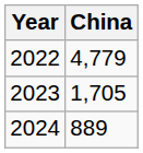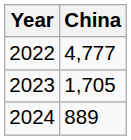2022 | China: 4,779 -> 4,777
